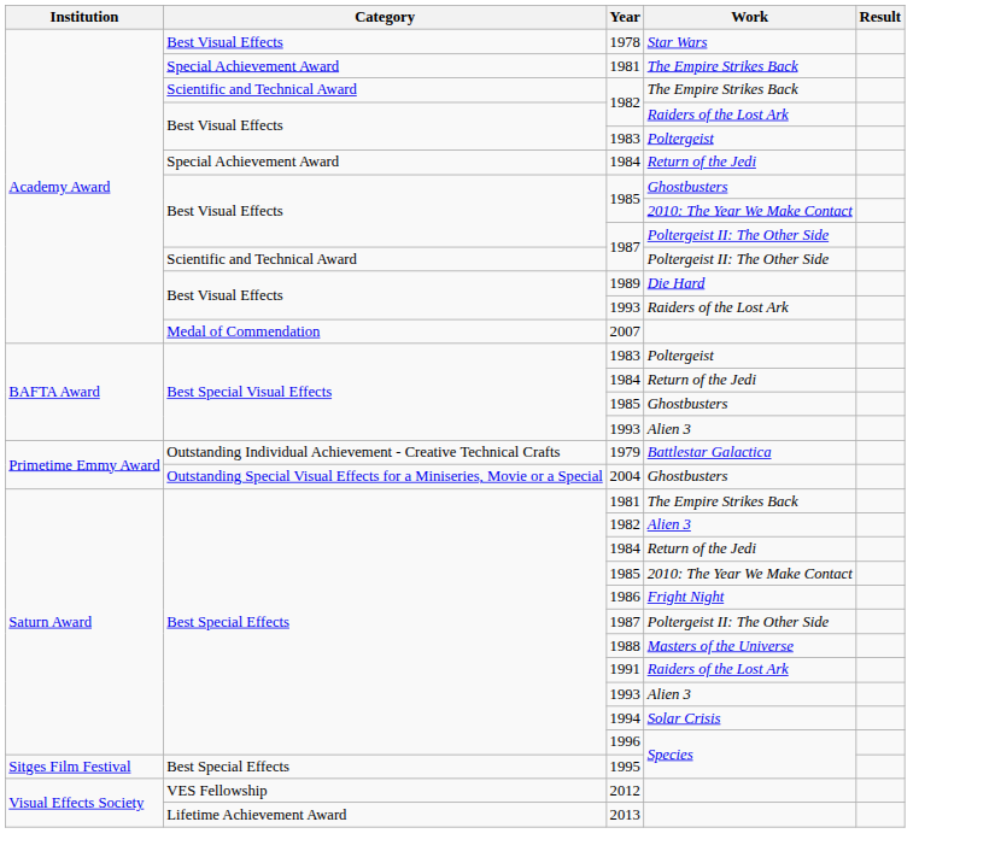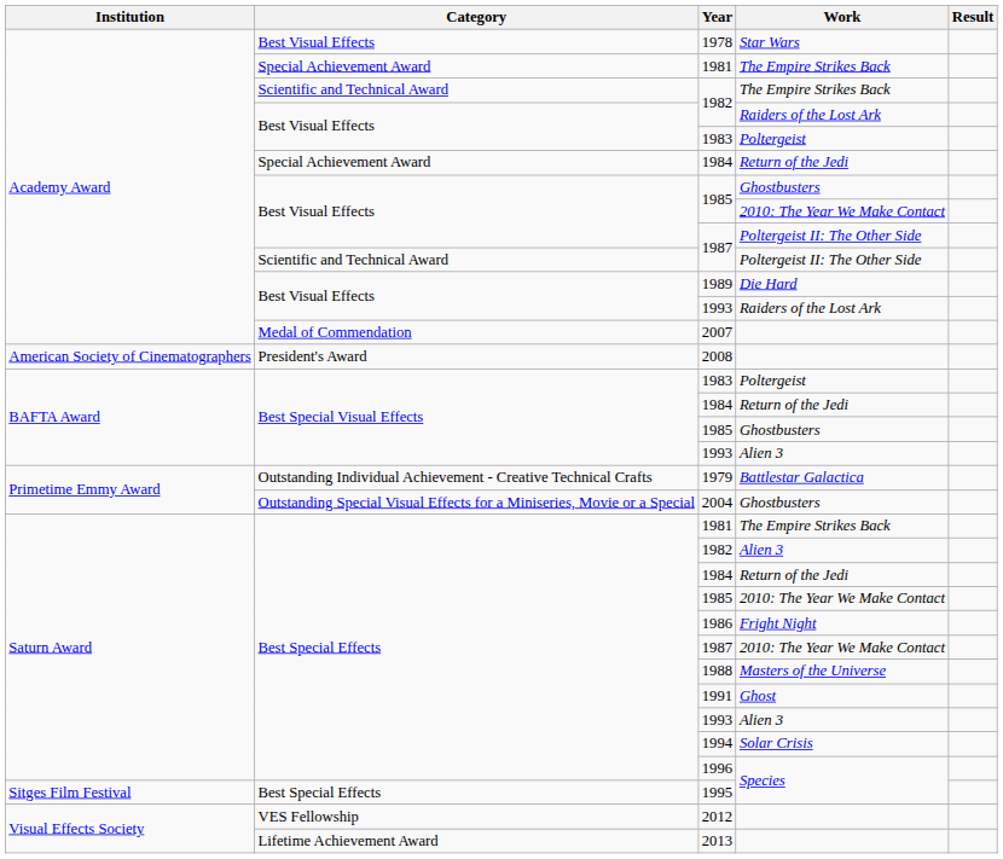+ row: American Society of Cinematographers | President's Award | 2008
Best Special Effects / 1987 | Work: Poltergeist II: The Other Side -> 2010: The Year We Make Contact
1991 | Work: Raiders of the Lost Ark -> Ghost
